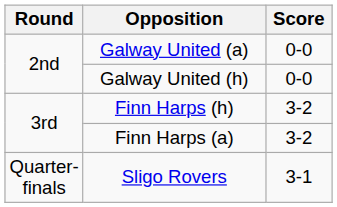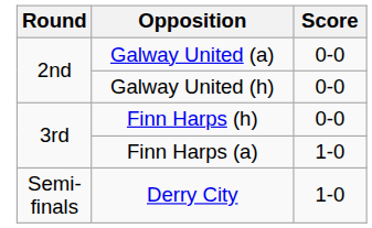Finn Harps (h) | Score: 3-2 -> 0-0
Finn Harps (a) | Score: 3-2 -> 1-0
- row: Quarter-finals | Sligo Rovers | 3-1
+ row: Semi-finals | Derry City | 1-0
